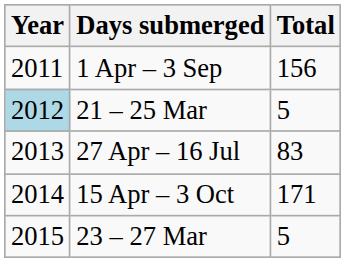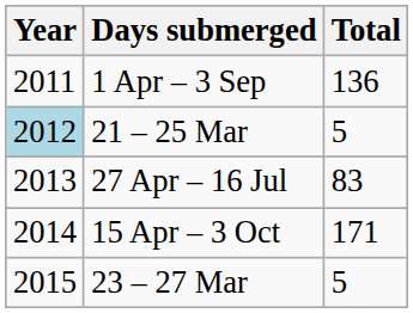1 Apr – 3 Sep | Total: 156 -> 136
